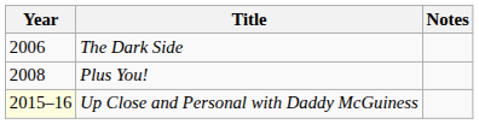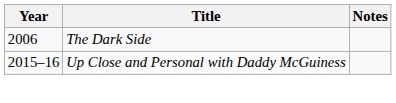- row: 2008 | Plus You!
Up Close and Personal with Daddy McGuiness | Year: lightyellow background -> no background
